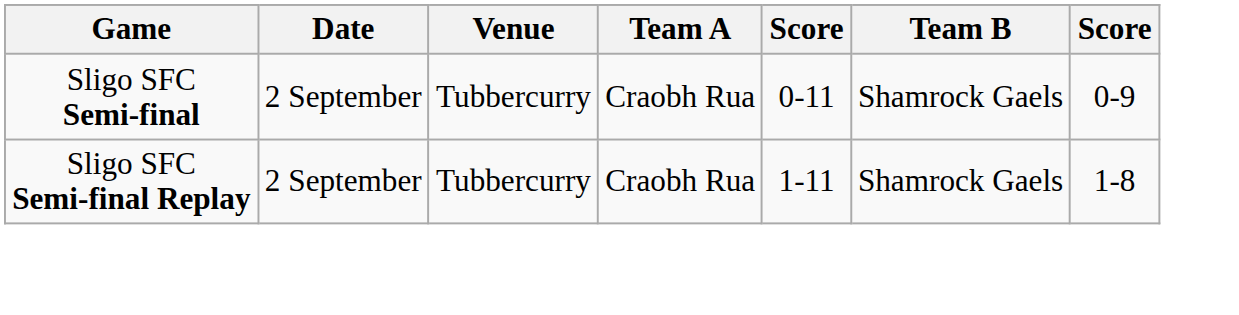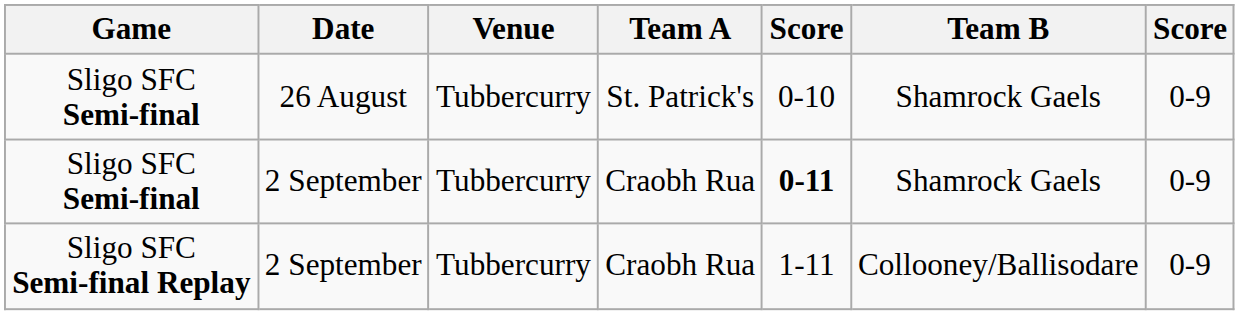+ row: Sligo SFC Semi-final | 26 August | Tubbercurry | St. Patrick's | 0-10 | Shamrock Gaels | 0-9
Sligo SFC Semi-final / Craobh Rua | column 5: normal -> bold
Sligo SFC Semi-final Replay | Team B: Shamrock Gaels -> Collooney/Ballisodare
Sligo SFC Semi-final Replay | column 7: 1-8 -> 0-9
